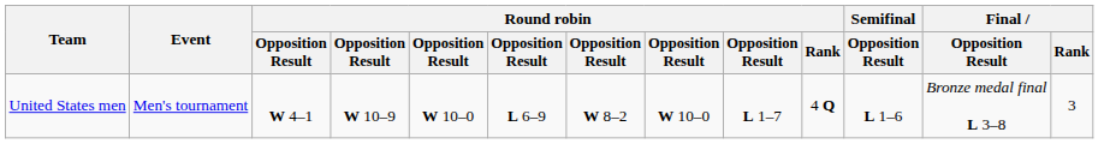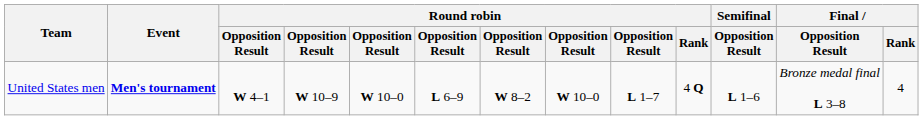United States men | Event: normal -> bold
United States men | Final / Rank: 3 -> 4
